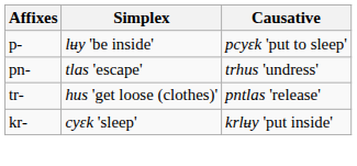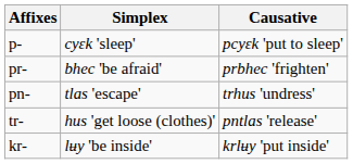p- | Simplex: lʉy 'be inside' -> cyɛk 'sleep'
+ row: pr- | bhec 'be afraid' | prbhec 'frighten'
kr- | Simplex: cyɛk 'sleep' -> lʉy 'be inside'
